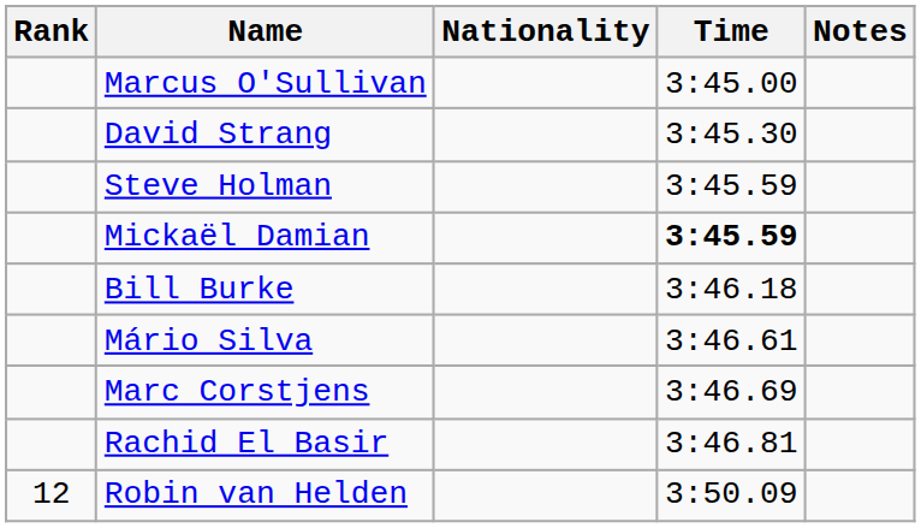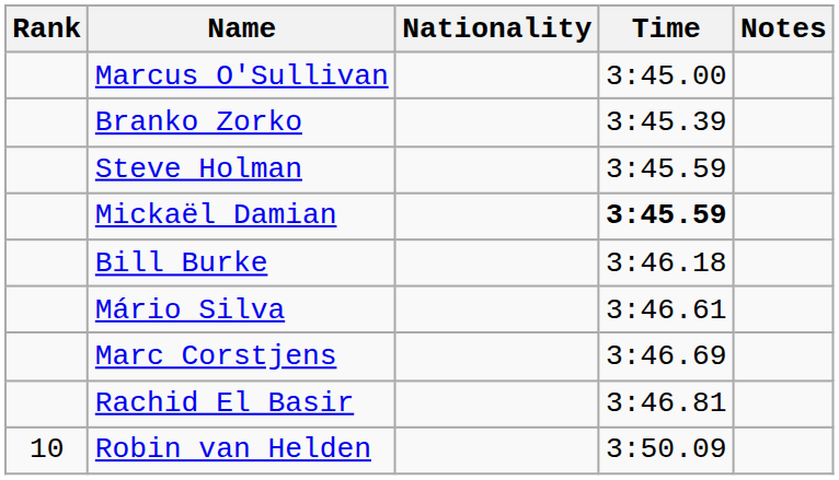- row: David Strang | 3:45.30
+ row: Branko Zorko | 3:45.39
Robin van Helden | Rank: 12 -> 10
